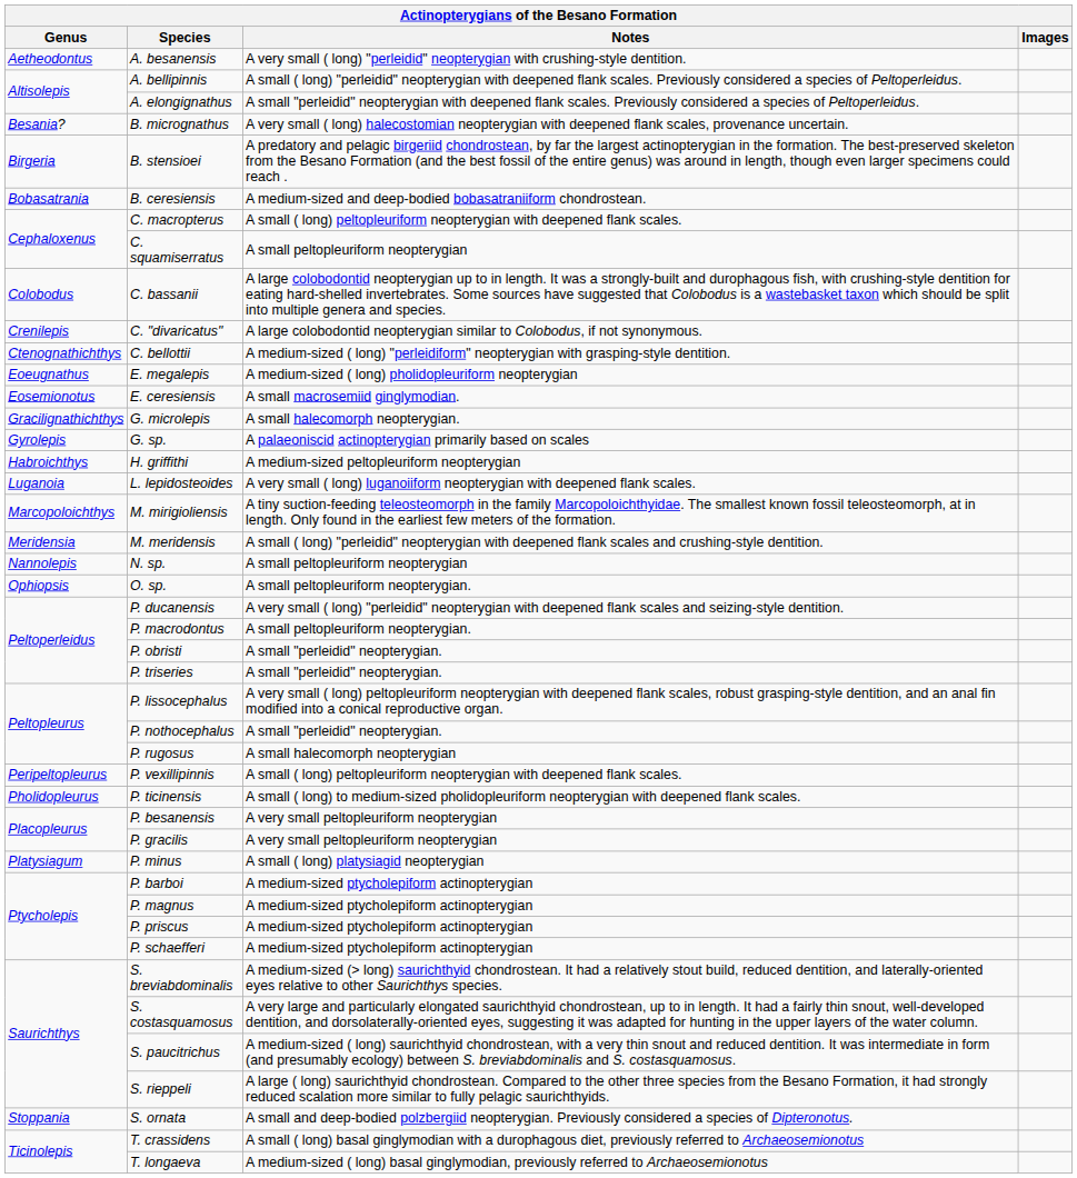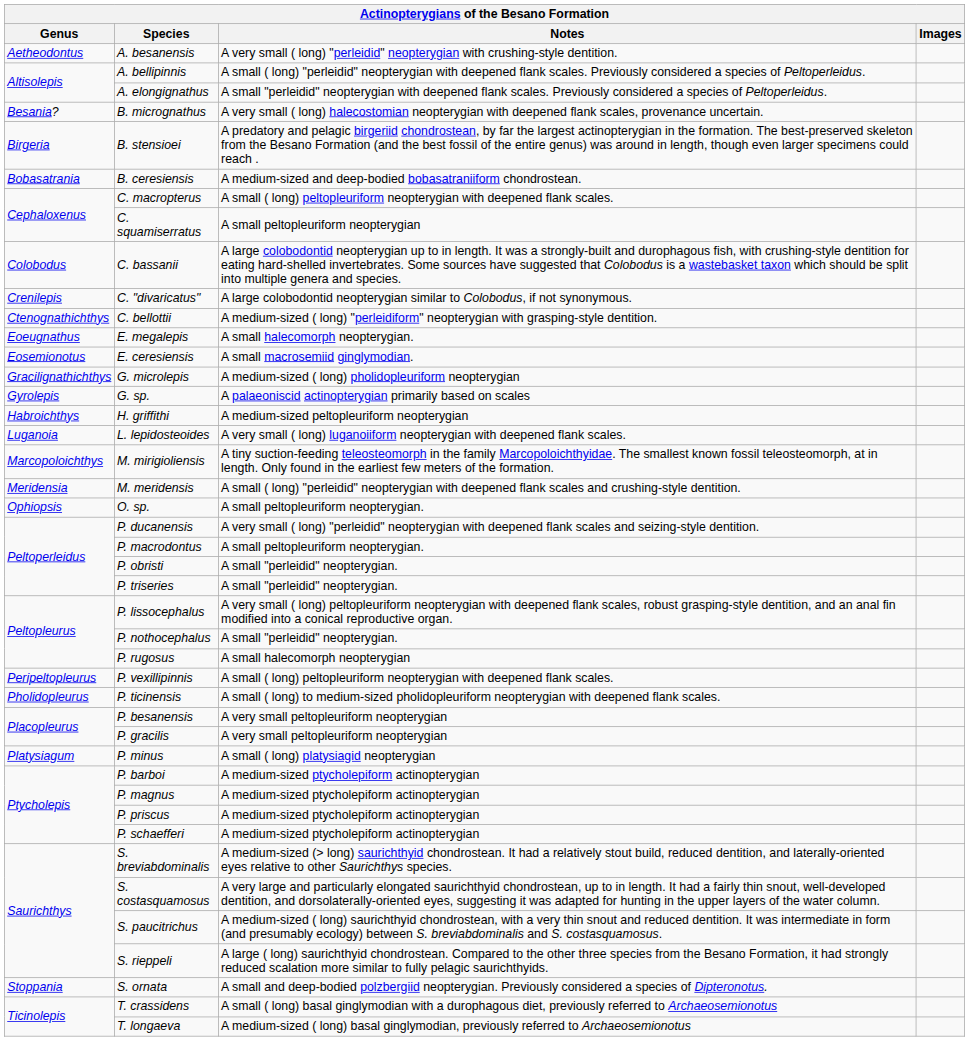E. megalepis | Notes: A medium-sized ( long) pholidopleuriform neopterygian -> A small halecomorph neopterygian.
G. microlepis | Notes: A small halecomorph neopterygian. -> A medium-sized ( long) pholidopleuriform neopterygian
- row: Nannolepis | N. sp. | A small peltopleuriform neopterygian
